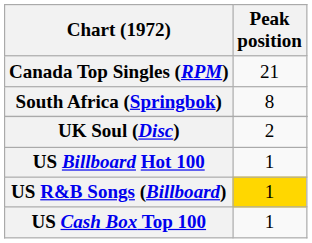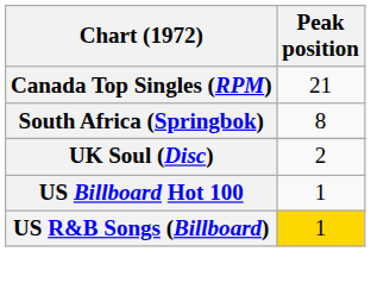- row: US Cash Box Top 100 | 1
